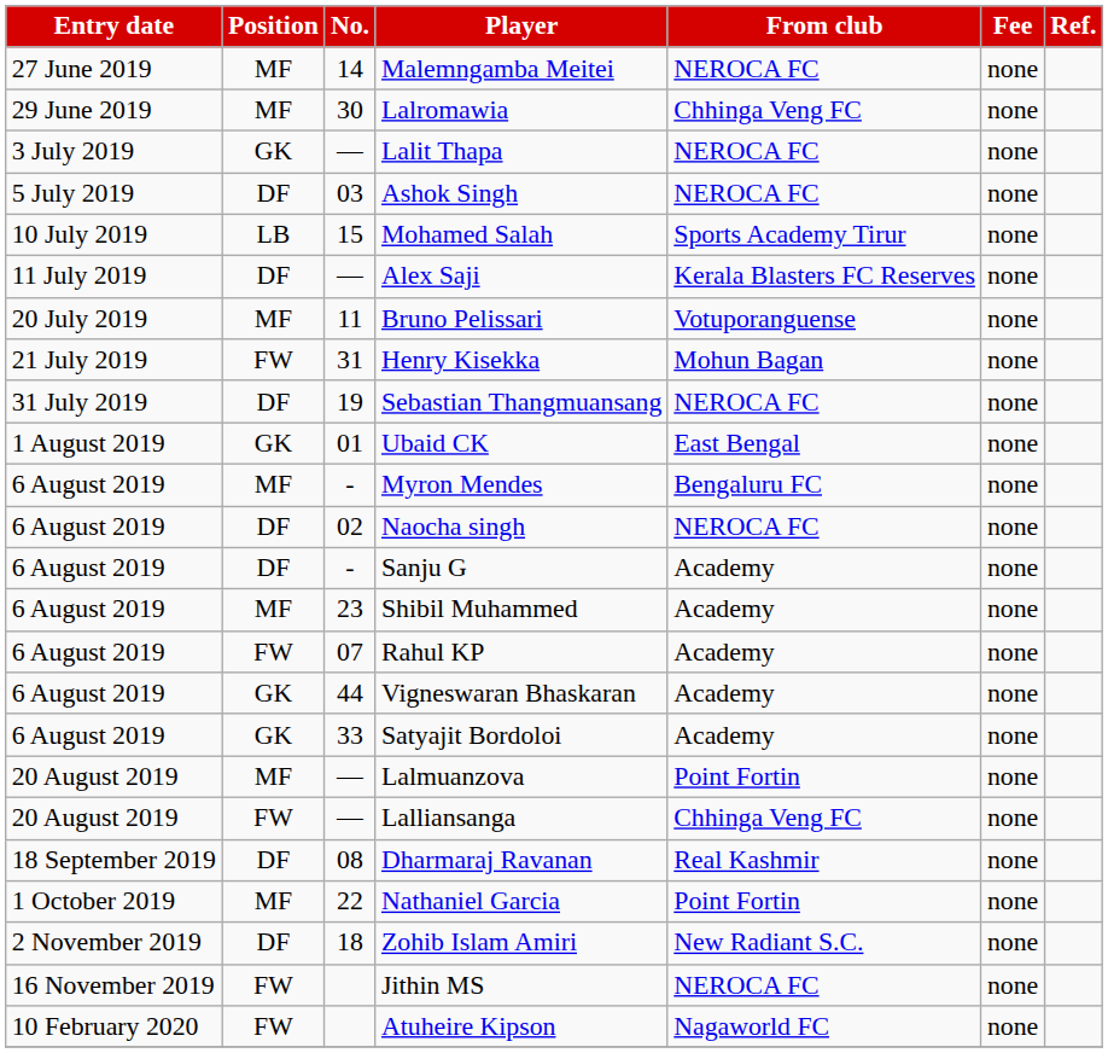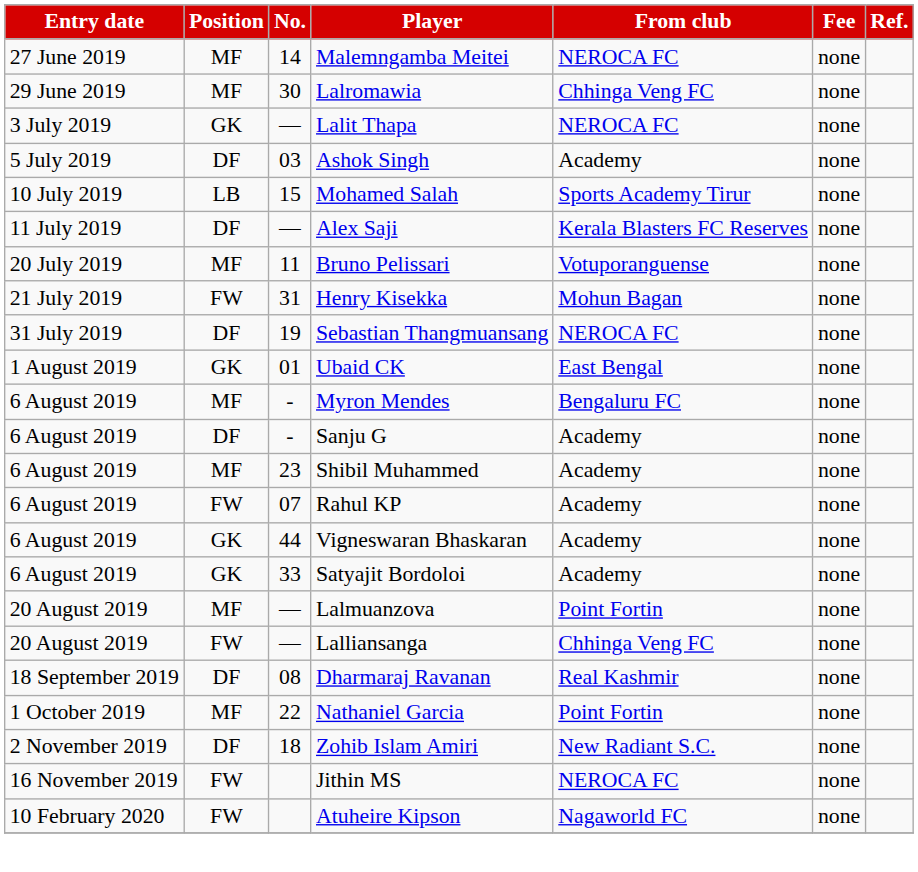Ashok Singh | From club: NEROCA FC -> Academy
- row: 6 August 2019 | DF | 02 | Naocha singh | NEROCA FC | none
